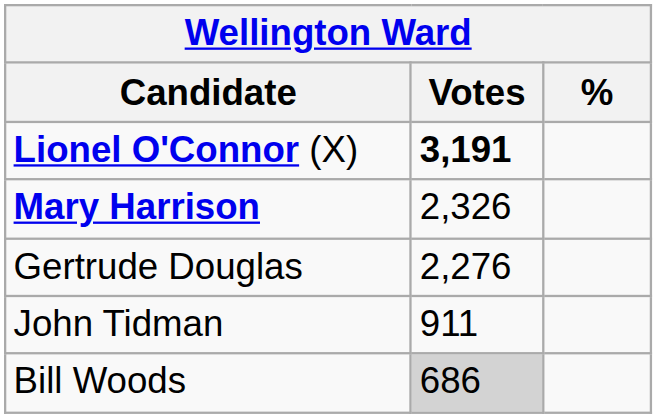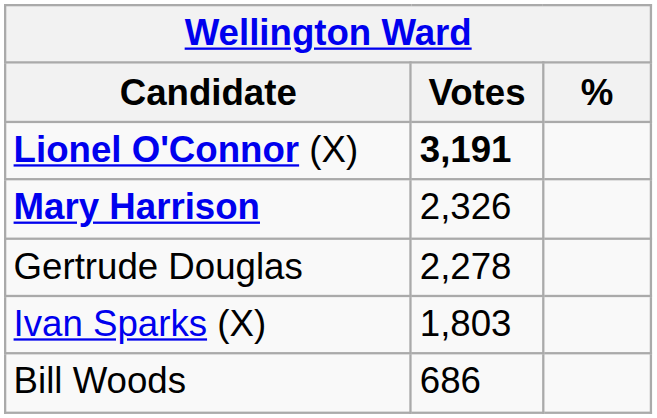Gertrude Douglas | Votes: 2,276 -> 2,278
+ row: Ivan Sparks (X) | 1,803
- row: John Tidman | 911
Bill Woods | Votes: lightgrey background -> no background
